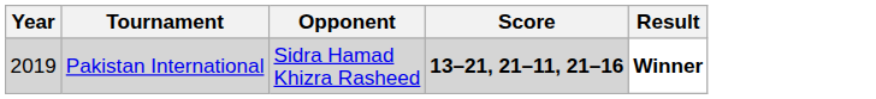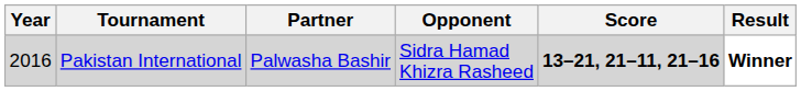+ column: Partner | Palwasha Bashir
Pakistan International | Year: 2019 -> 2016
